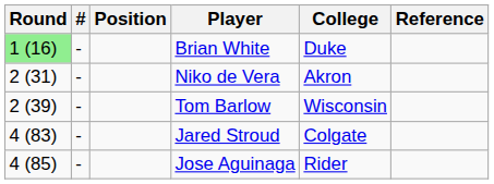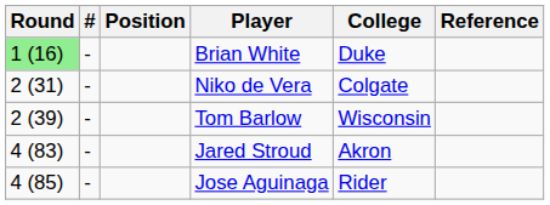Niko de Vera | College: Akron -> Colgate
Jared Stroud | College: Colgate -> Akron
